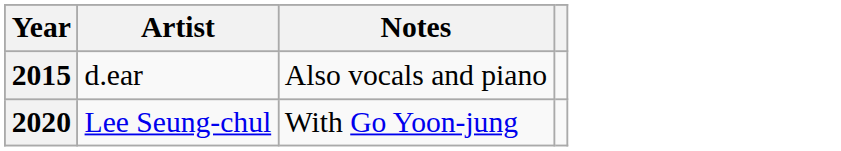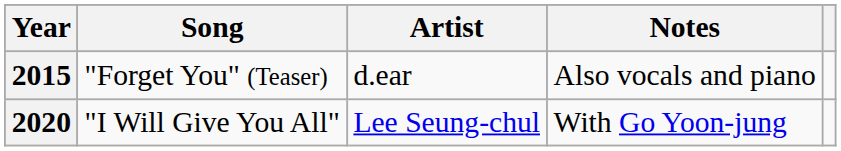+ column: Song | "Forget You" (Teaser) | "I Will Give You All"
